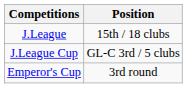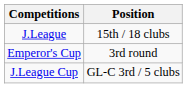rows swapped: Emperor's Cup <-> J.League Cup
